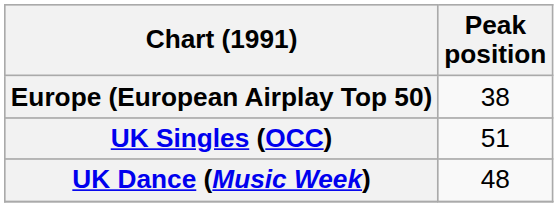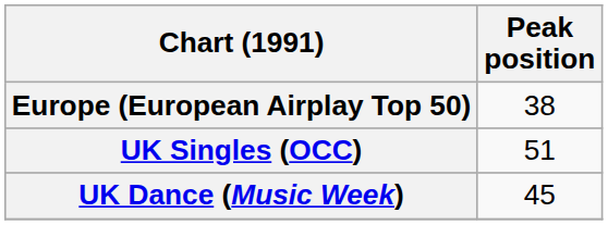UK Dance (Music Week) | Peak position: 48 -> 45
